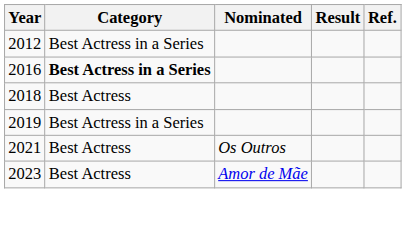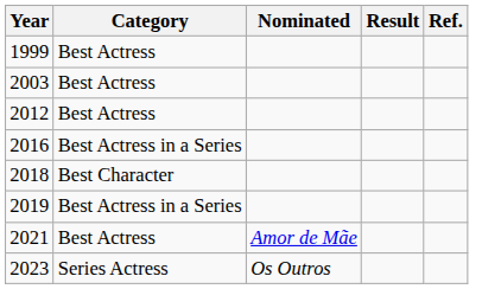+ row: 1999 | Best Actress
+ row: 2003 | Best Actress
2012 | Category: Best Actress in a Series -> Best Actress
2016 | Category: bold -> normal
2018 | Category: Best Actress -> Best Character
2021 | Nominated: Os Outros -> Amor de Mãe
2023 | Category: Best Actress -> Series Actress
2023 | Nominated: Amor de Mãe -> Os Outros
